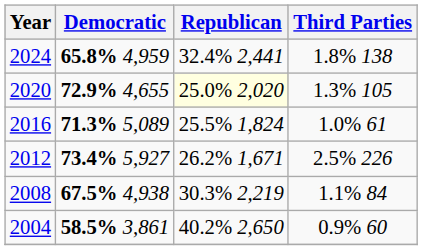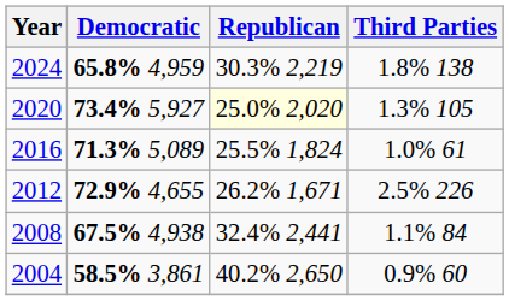2024 | Republican: 32.4% 2,441 -> 30.3% 2,219
2020 | Democratic: 72.9% 4,655 -> 73.4% 5,927
2012 | Democratic: 73.4% 5,927 -> 72.9% 4,655
2008 | Republican: 30.3% 2,219 -> 32.4% 2,441
